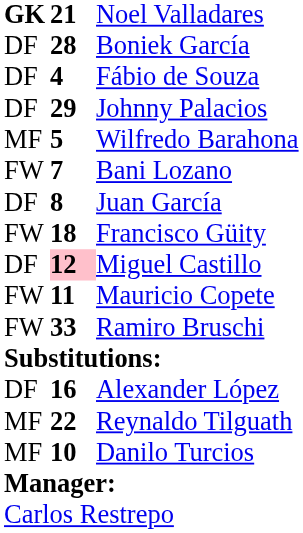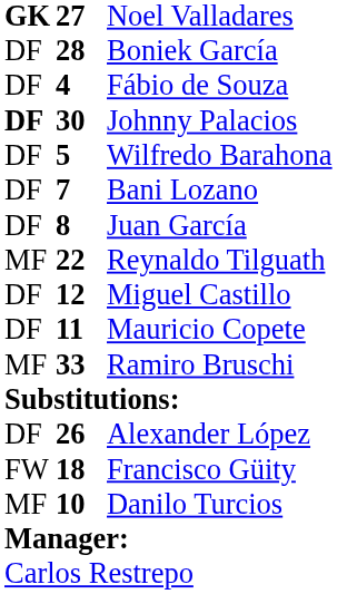Noel Valladares | column 2: 21 -> 27
Johnny Palacios | column 1: normal -> bold
Johnny Palacios | column 2: 29 -> 30
Wilfredo Barahona | column 1: MF -> DF
Bani Lozano | column 1: FW -> DF
rows swapped: Reynaldo Tilguath <-> Francisco Güity
Miguel Castillo | column 2: pink background -> no background
Mauricio Copete | column 1: FW -> DF
Ramiro Bruschi | column 1: FW -> MF
Alexander López | column 2: 16 -> 26
